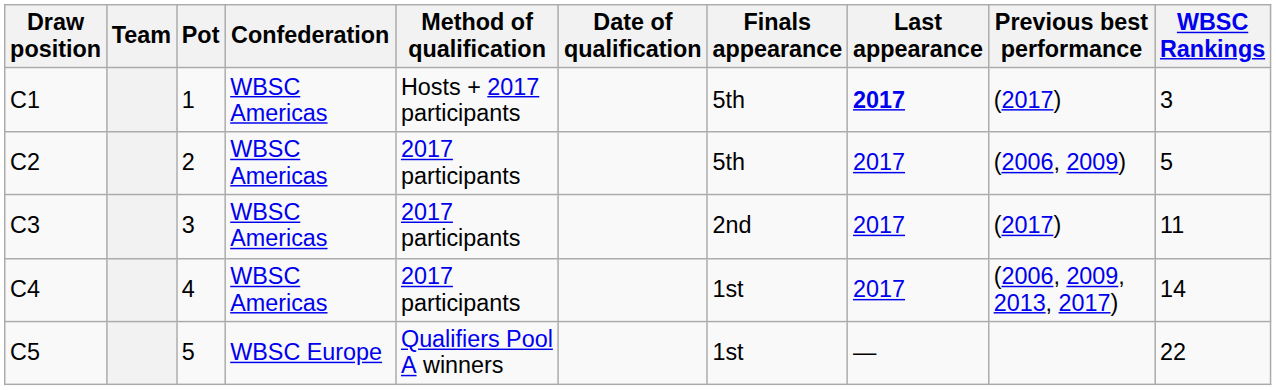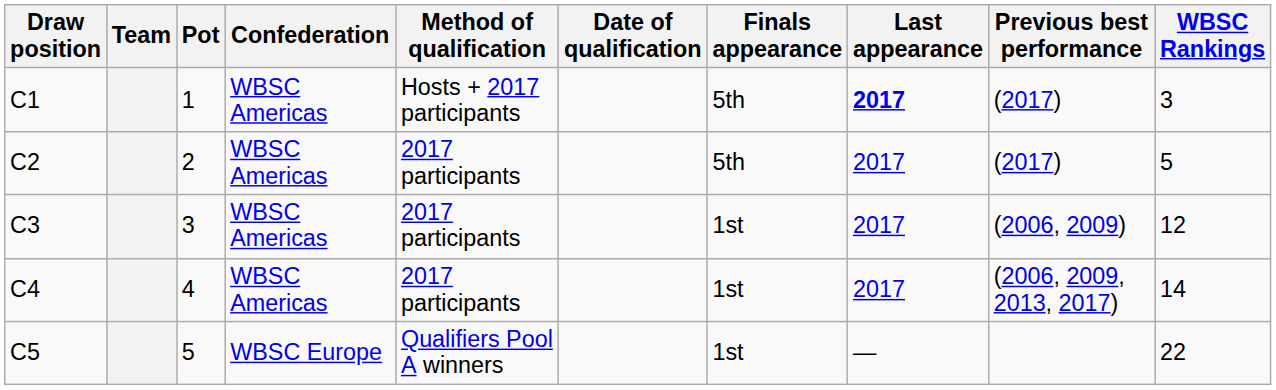C2 | Previous best performance: (2006, 2009) -> (2017)
C3 | Finals appearance: 2nd -> 1st
C3 | Previous best performance: (2017) -> (2006, 2009)
C3 | WBSC Rankings: 11 -> 12
